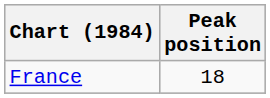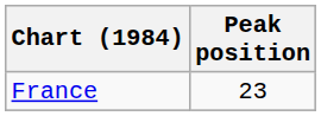France | Peak position: 18 -> 23
